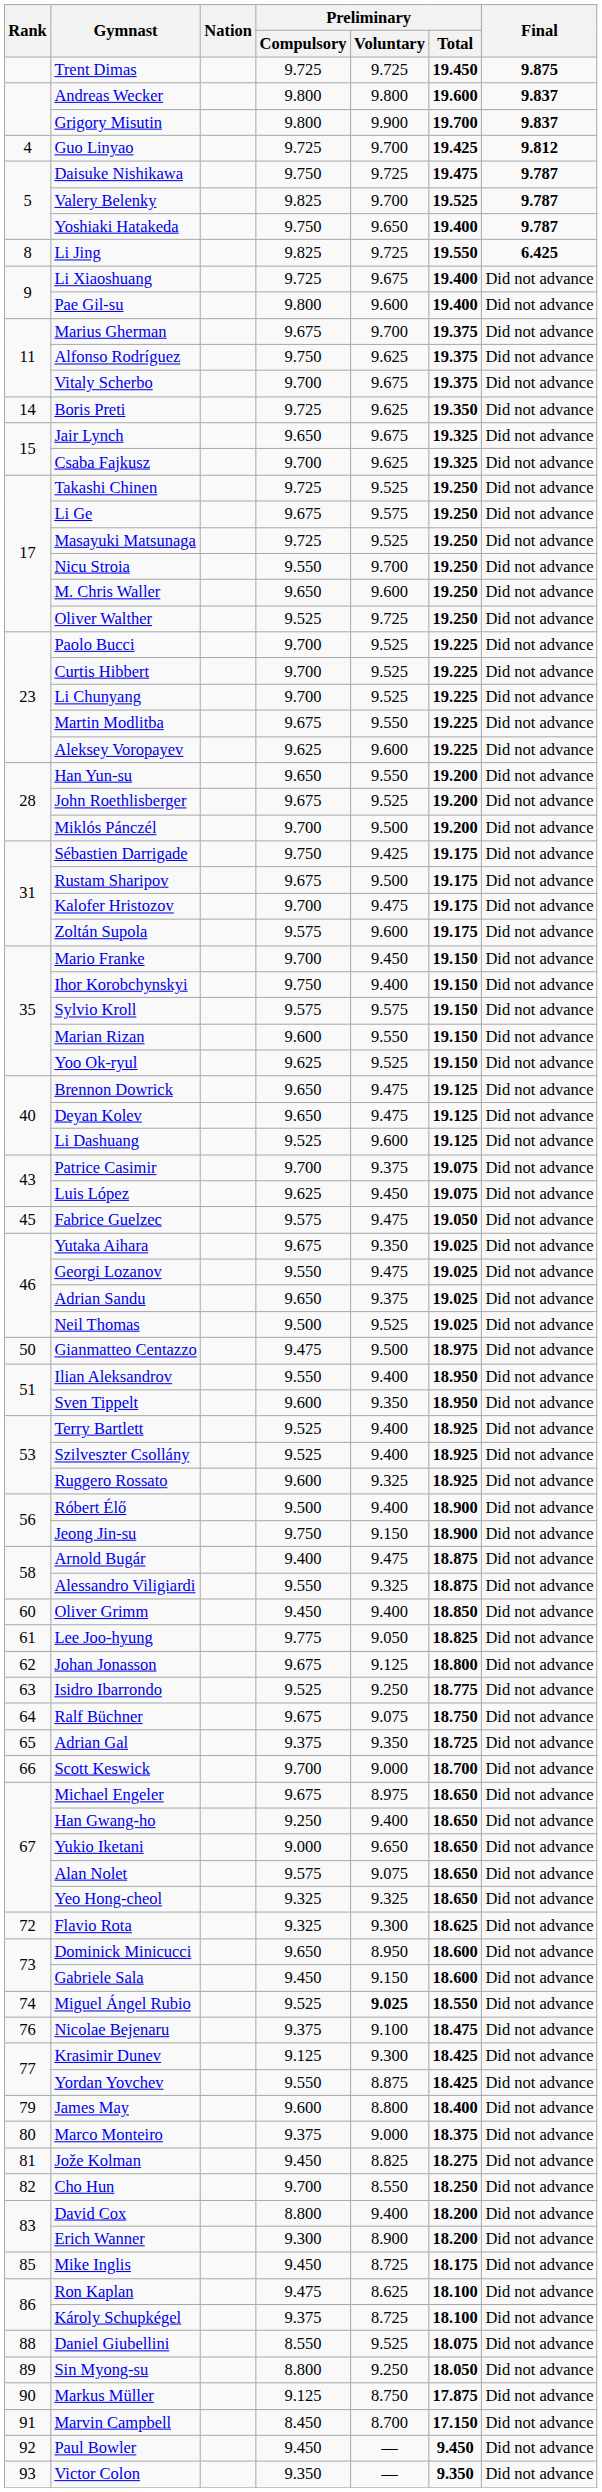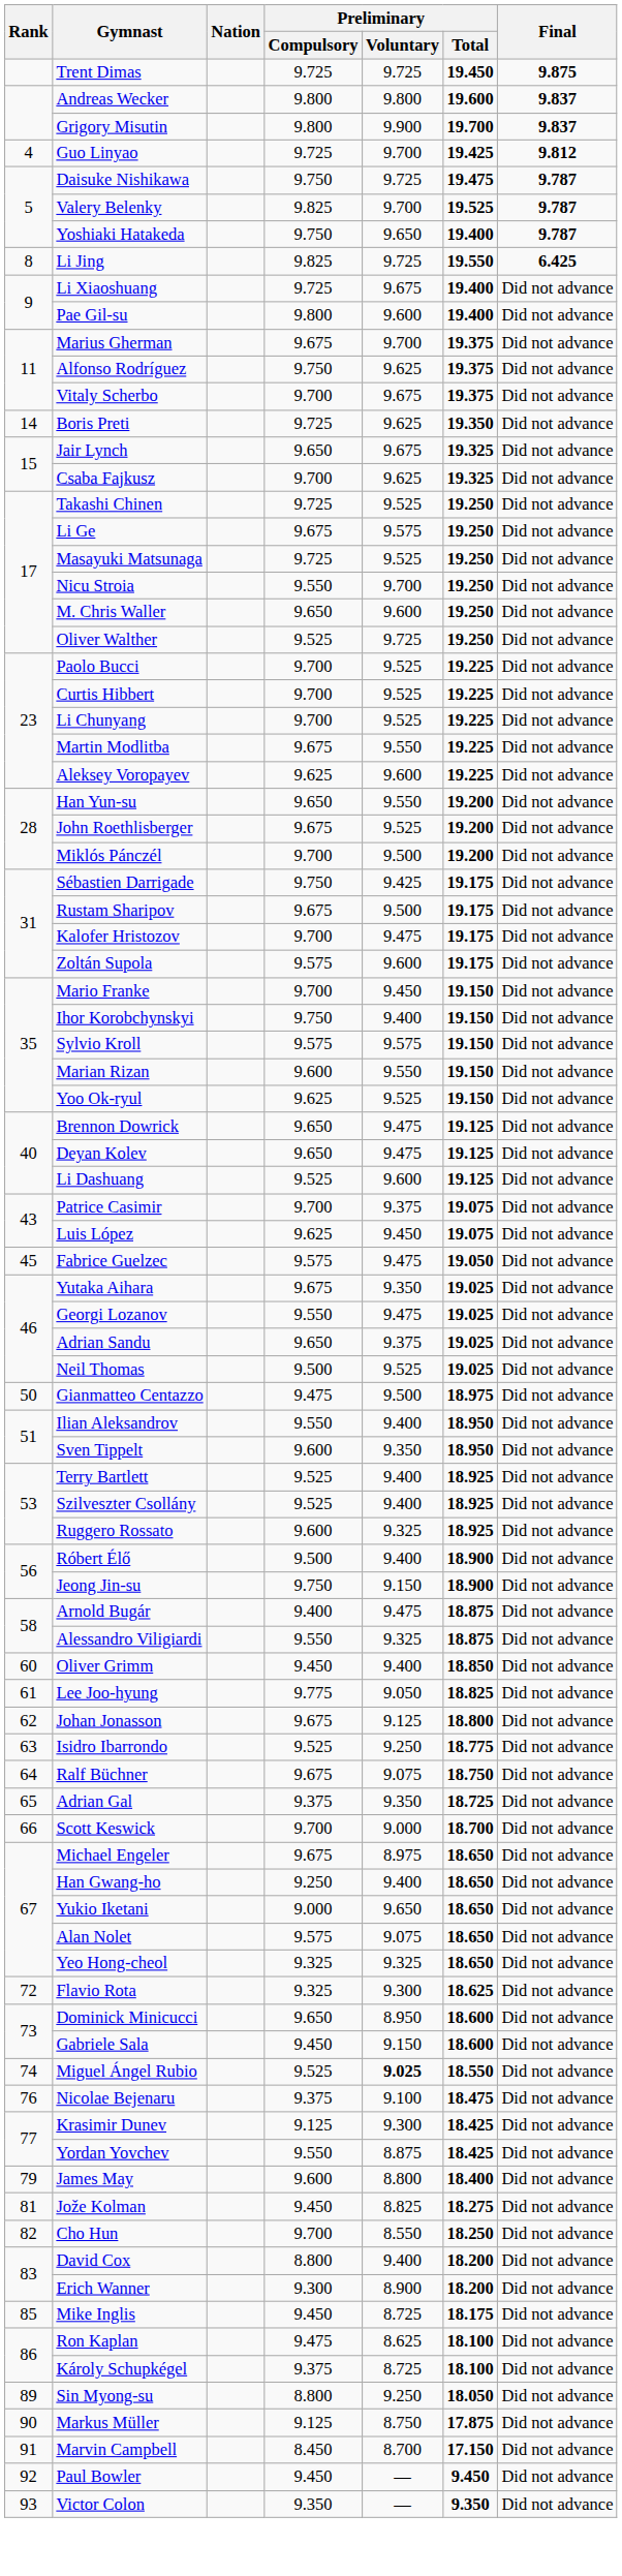- row: 80 | Marco Monteiro | 9.375 | 9.000 | 18.375 | Did not advance
- row: 88 | Daniel Giubellini | 8.550 | 9.525 | 18.075 | Did not advance
